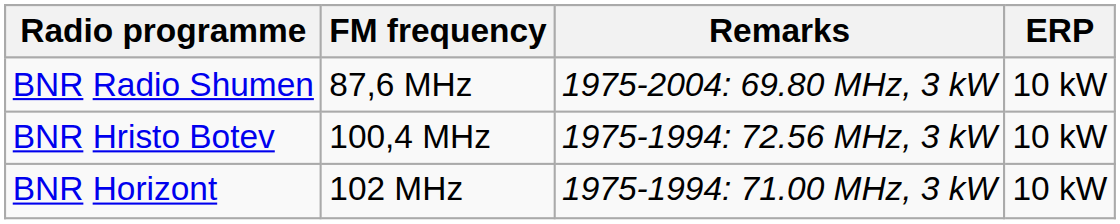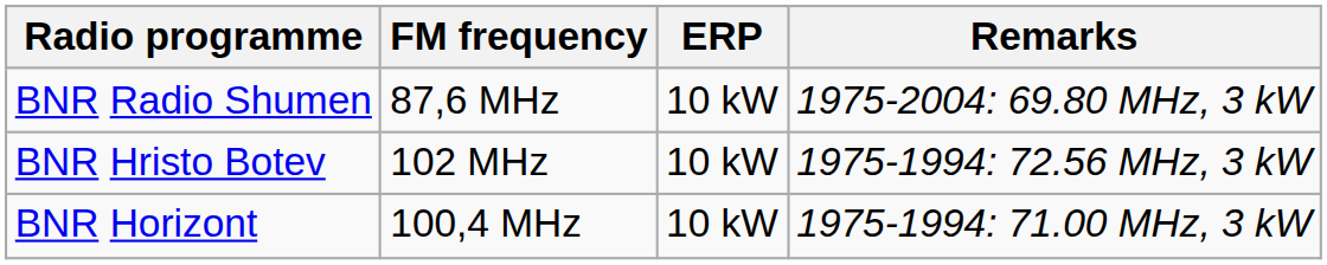columns swapped: ERP <-> Remarks
BNR Hristo Botev | FM frequency: 100,4 MHz -> 102 MHz
BNR Horizont | FM frequency: 102 MHz -> 100,4 MHz
